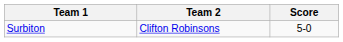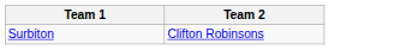- column: Score | 5-0
